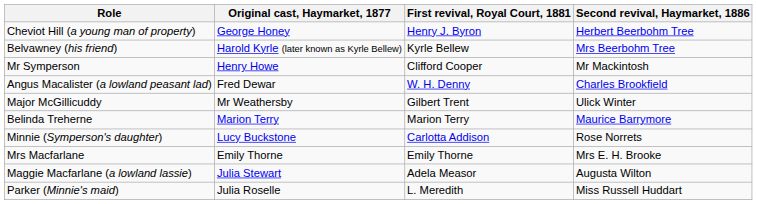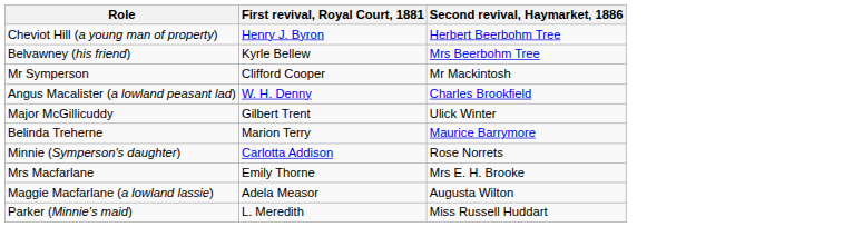- column: Original cast, Haymarket, 1877 | George Honey | Harold Kyrle (later known as Kyrle Bellew) | Henry Howe | Fred Dewar | Mr Weathersby | Marion Terry | Lucy Buckstone | Emily Thorne | Julia Stewart | Julia Roselle
